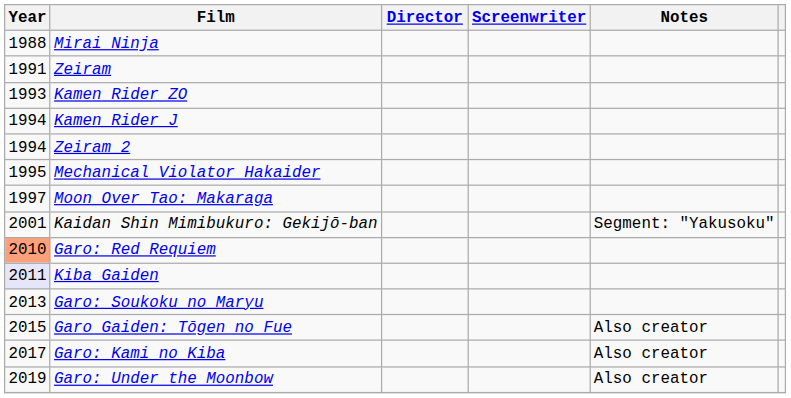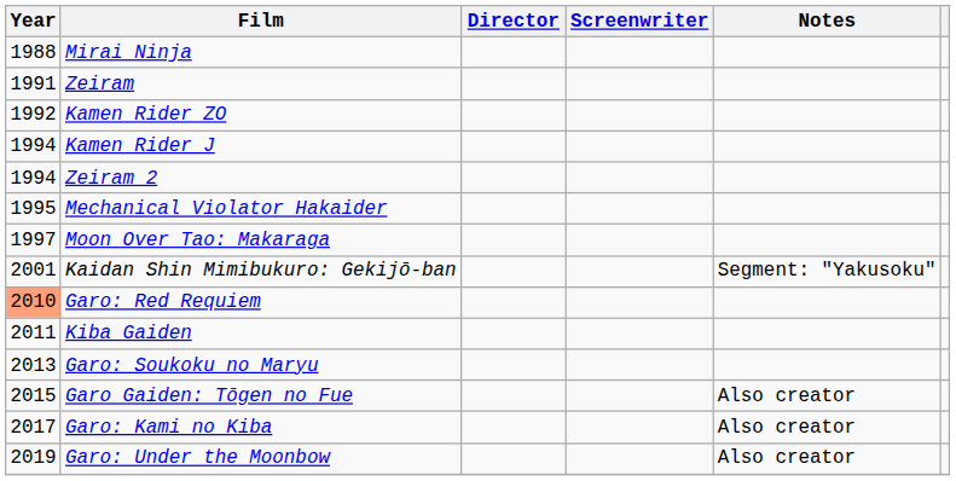Kamen Rider ZO | Year: 1993 -> 1992
Kiba Gaiden | Year: lavender background -> no background
